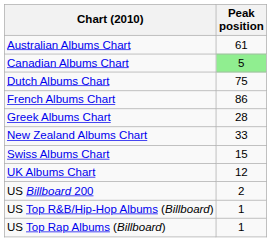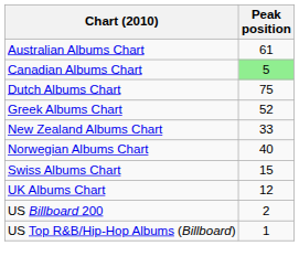- row: French Albums Chart | 86
Greek Albums Chart | Peak position: 28 -> 52
+ row: Norwegian Albums Chart | 40
- row: US Top Rap Albums (Billboard) | 1
